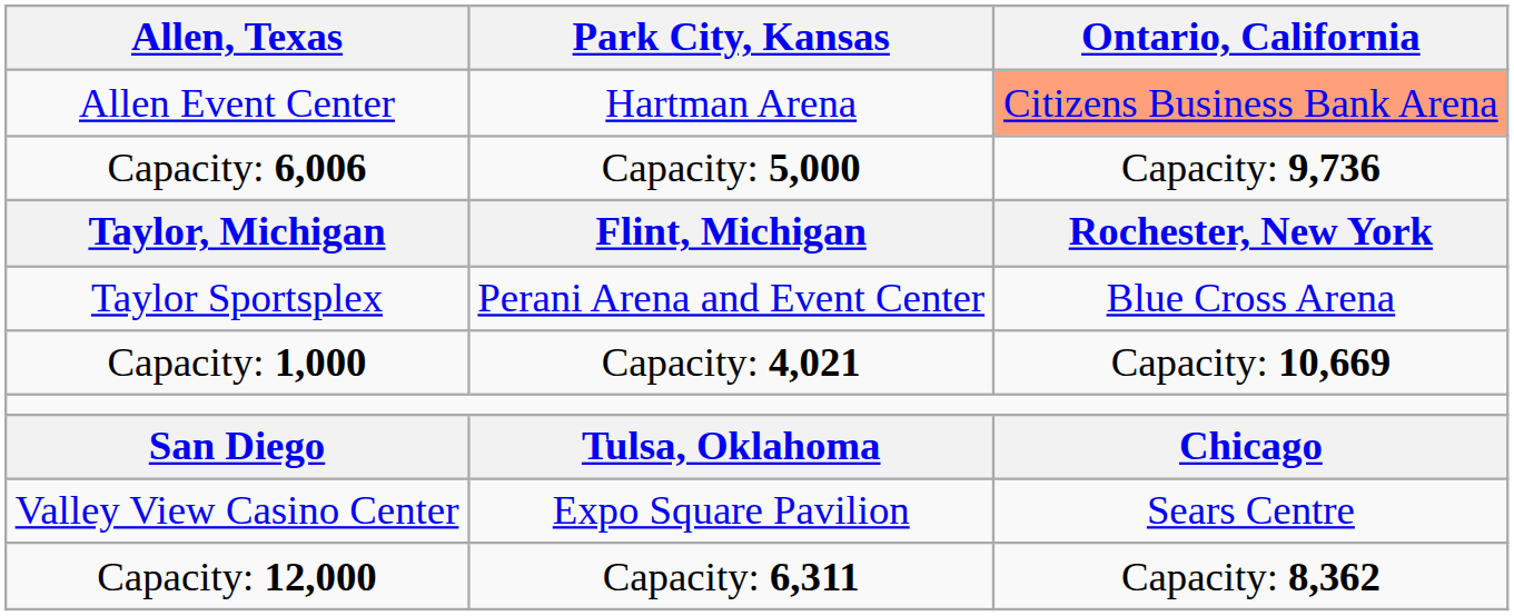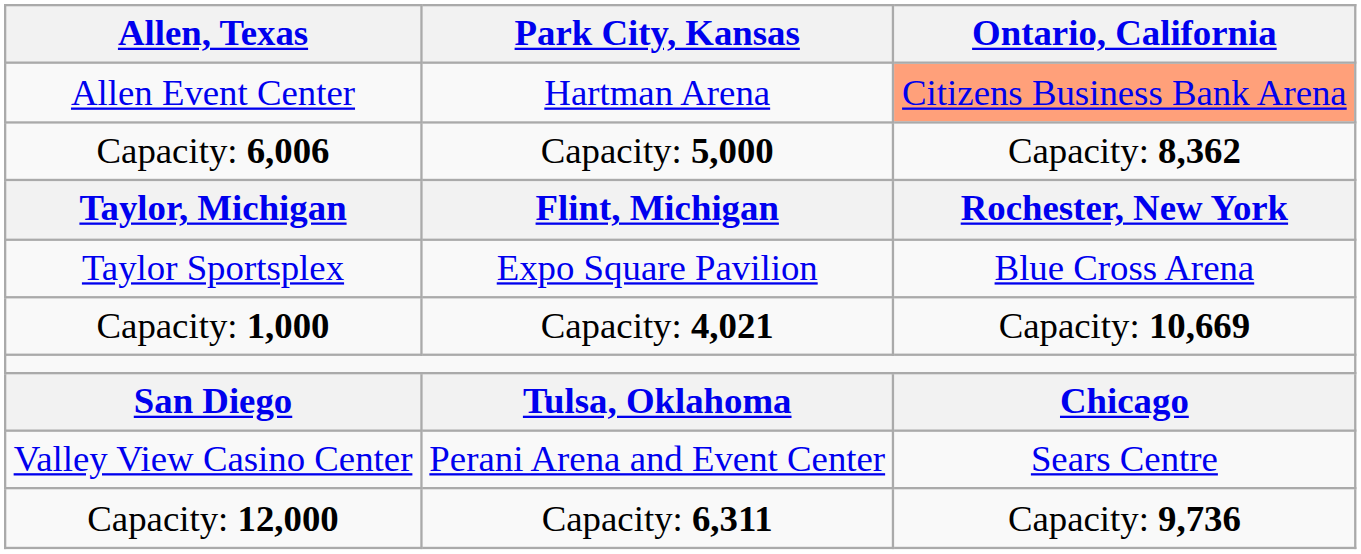Capacity: 6,006 | Ontario, California: Capacity: 9,736 -> Capacity: 8,362
Taylor Sportsplex | Park City, Kansas: Perani Arena and Event Center -> Expo Square Pavilion
Valley View Casino Center | Park City, Kansas: Expo Square Pavilion -> Perani Arena and Event Center
Capacity: 12,000 | Ontario, California: Capacity: 8,362 -> Capacity: 9,736
